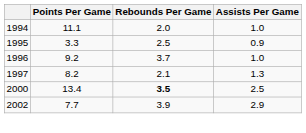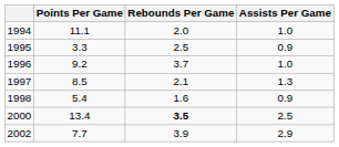1997 | Points Per Game: 8.2 -> 8.5
+ row: 1998 | 5.4 | 1.6 | 0.9
